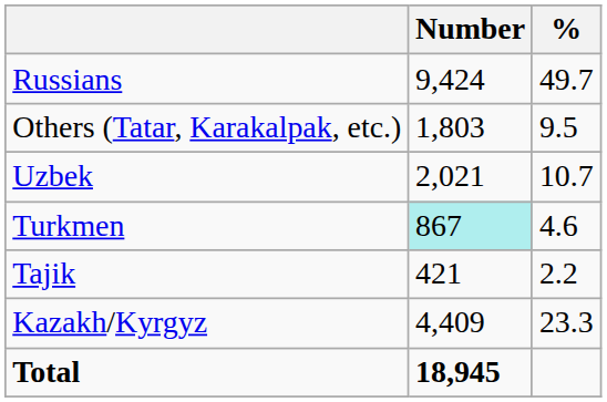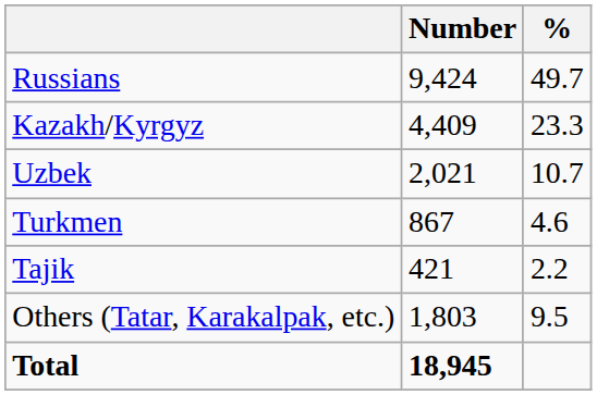rows swapped: Kazakh/Kyrgyz <-> Others (Tatar, Karakalpak, etc.)
Turkmen | Number: paleturquoise background -> no background
